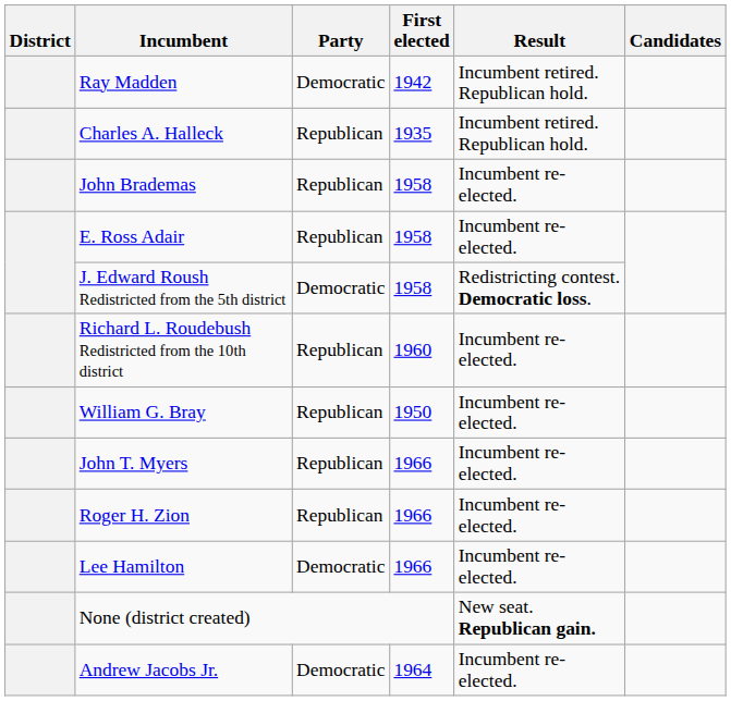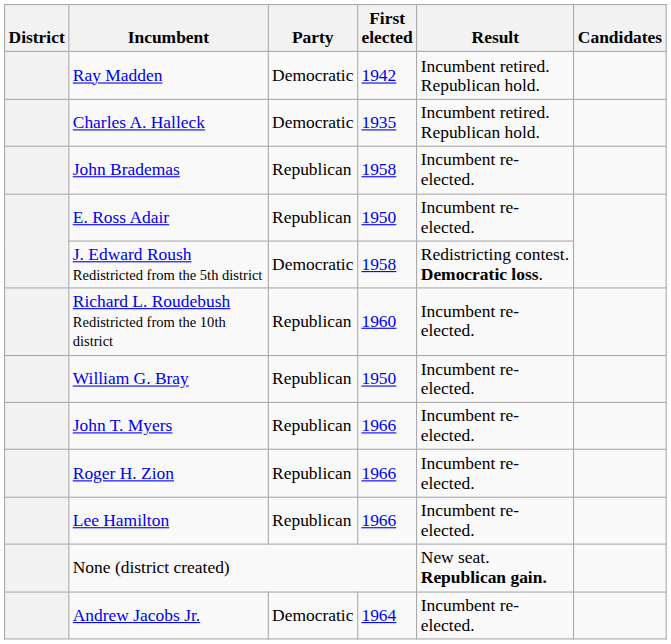Charles A. Halleck | Party: Republican -> Democratic
E. Ross Adair | First elected: 1958 -> 1950
Lee Hamilton | Party: Democratic -> Republican
